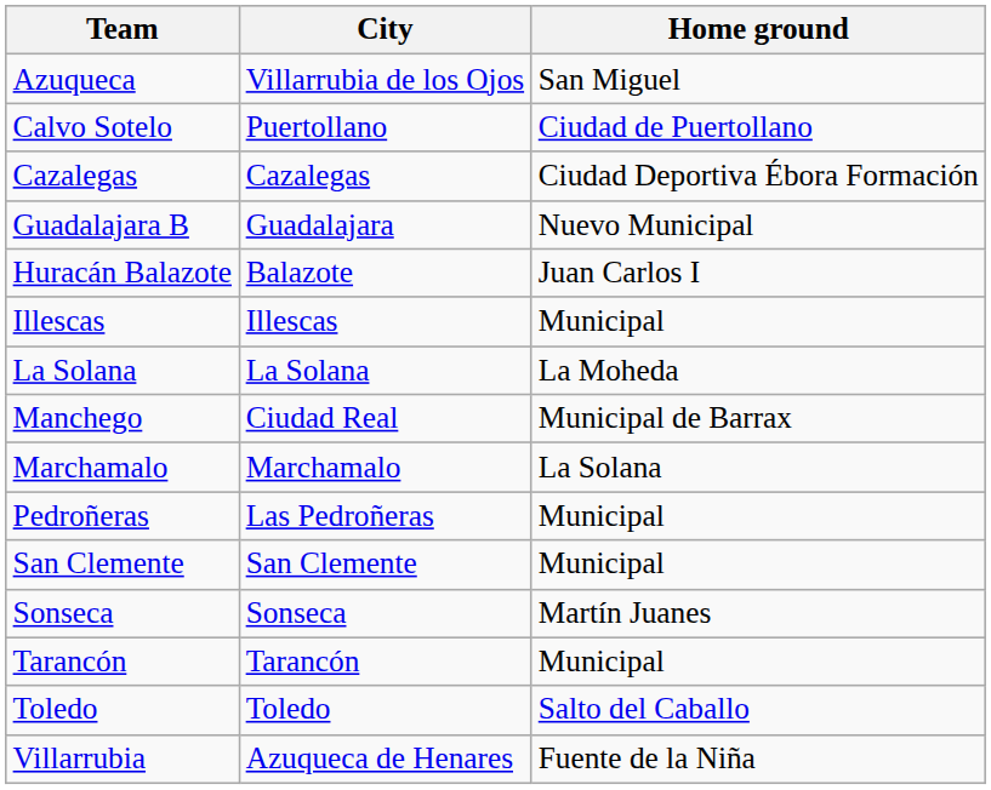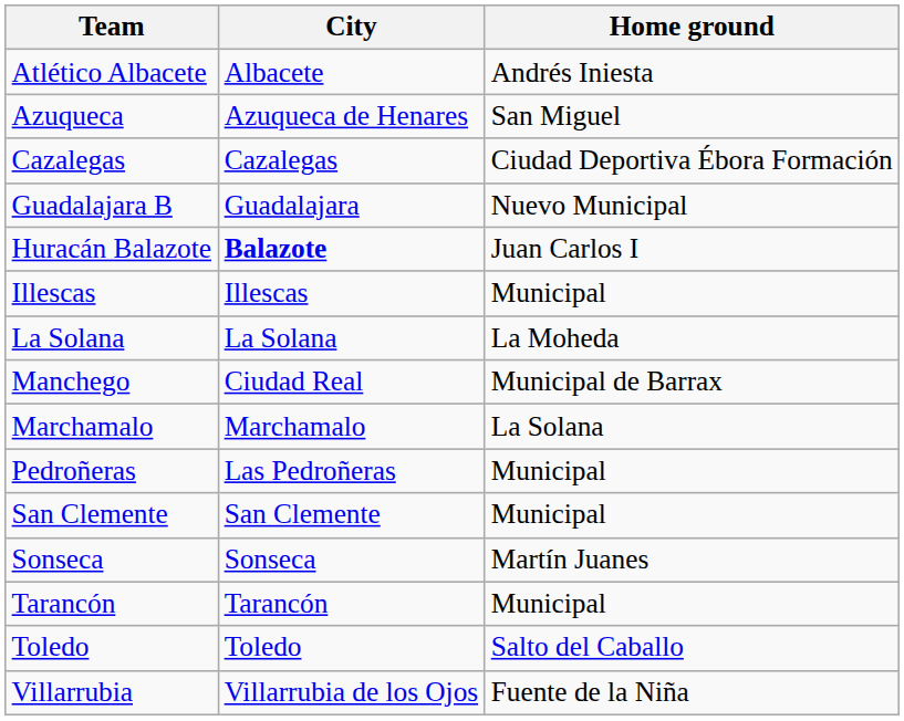+ row: Atlético Albacete | Albacete | Andrés Iniesta
Azuqueca | City: Villarrubia de los Ojos -> Azuqueca de Henares
- row: Calvo Sotelo | Puertollano | Ciudad de Puertollano
Huracán Balazote | City: normal -> bold
Villarrubia | City: Azuqueca de Henares -> Villarrubia de los Ojos
